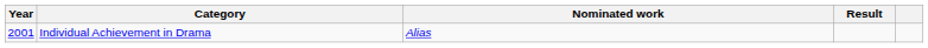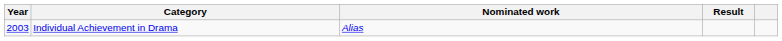Individual Achievement in Drama | Year: 2001 -> 2003
